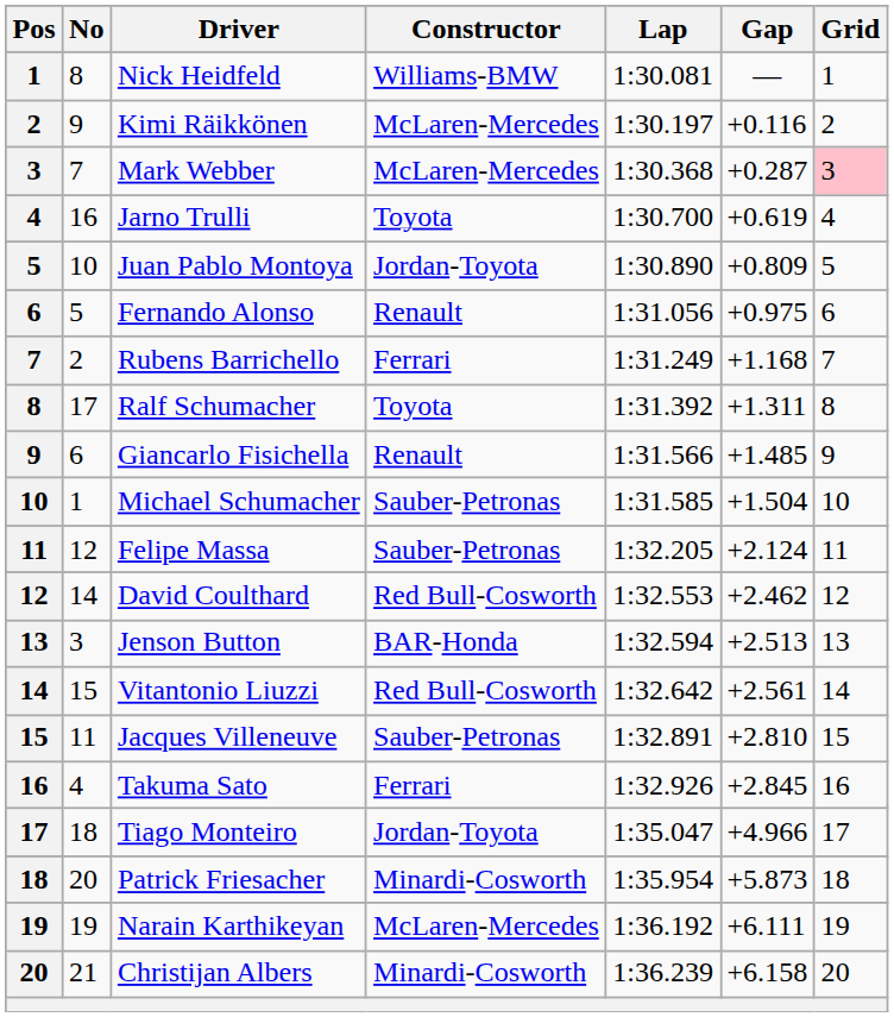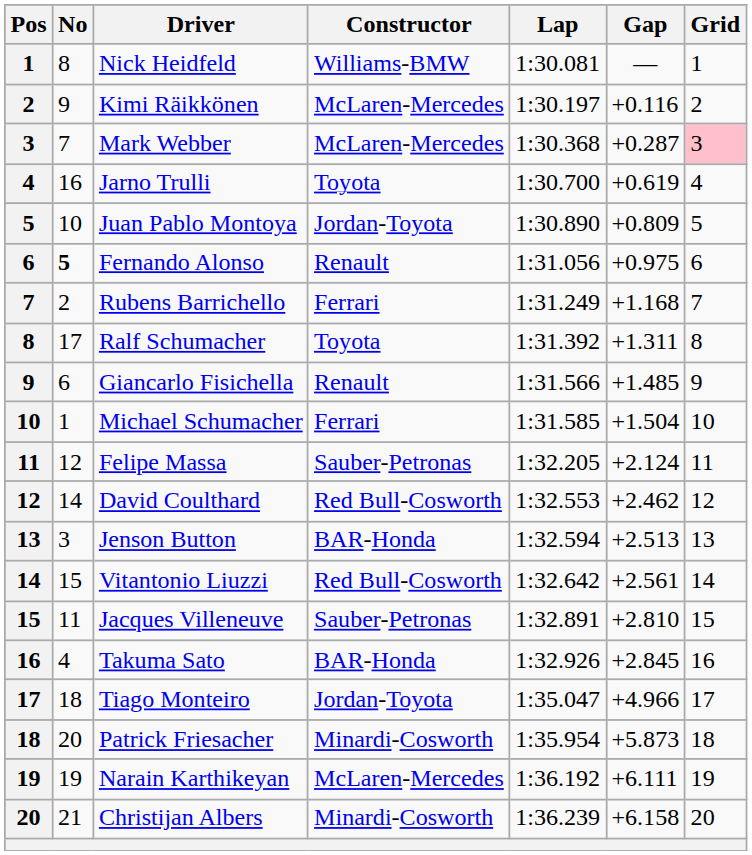Fernando Alonso | No: normal -> bold
Michael Schumacher | Constructor: Sauber-Petronas -> Ferrari
Takuma Sato | Constructor: Ferrari -> BAR-Honda
